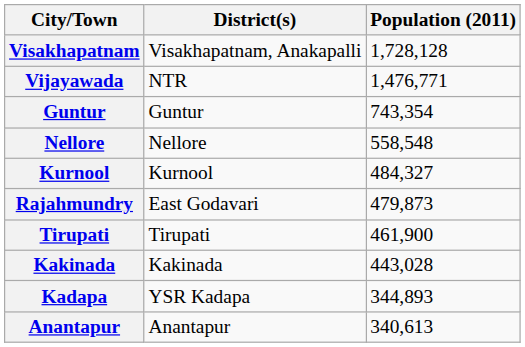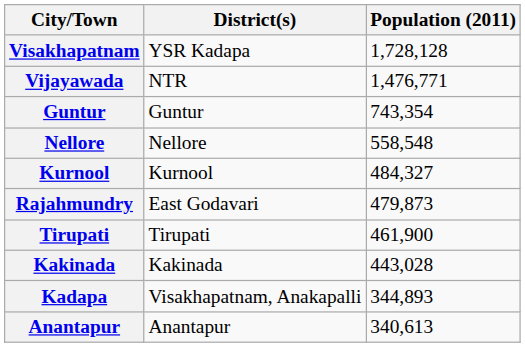Visakhapatnam | District(s): Visakhapatnam, Anakapalli -> YSR Kadapa
Kadapa | District(s): YSR Kadapa -> Visakhapatnam, Anakapalli
